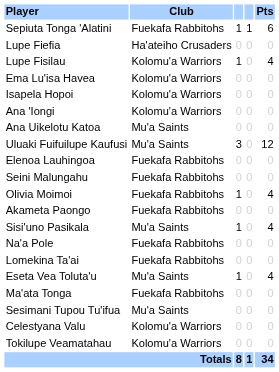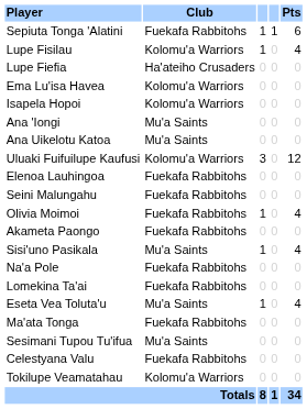rows swapped: Lupe Fiefia <-> Lupe Fisilau
Ana 'Iongi | Club: Kolomu'a Warriors -> Mu'a Saints
Uluaki Fuifuilupe Kaufusi | Club: Mu'a Saints -> Kolomu'a Warriors
Celestyana Valu | Club: Kolomu'a Warriors -> Fuekafa Rabbitohs
